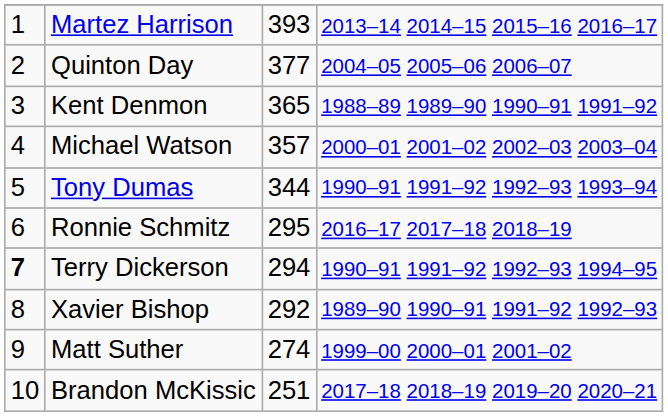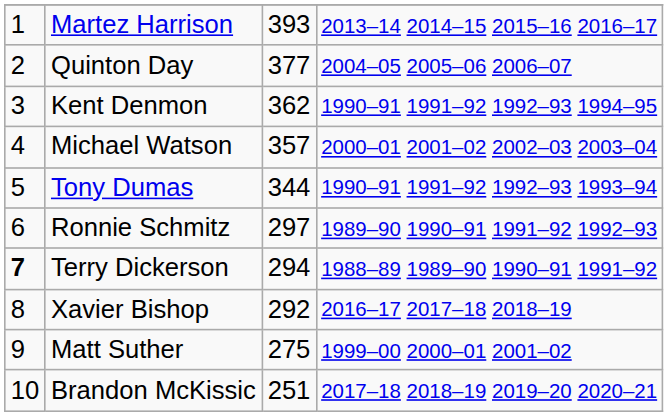Kent Denmon | column 3: 365 -> 362
Kent Denmon | column 4: 1988–89 1989–90 1990–91 1991–92 -> 1990–91 1991–92 1992–93 1994–95
Ronnie Schmitz | column 3: 295 -> 297
Ronnie Schmitz | column 4: 2016–17 2017–18 2018–19 -> 1989–90 1990–91 1991–92 1992–93
Terry Dickerson | column 4: 1990–91 1991–92 1992–93 1994–95 -> 1988–89 1989–90 1990–91 1991–92
Xavier Bishop | column 4: 1989–90 1990–91 1991–92 1992–93 -> 2016–17 2017–18 2018–19
Matt Suther | column 3: 274 -> 275
